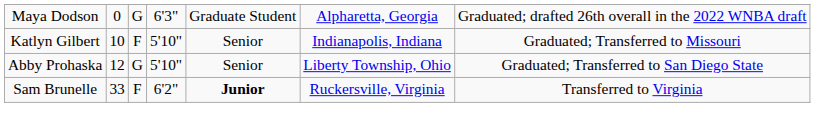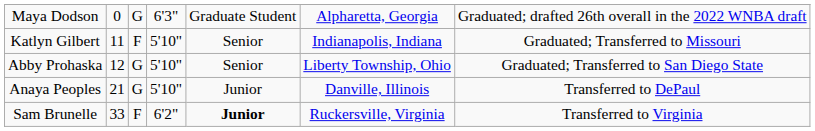Katlyn Gilbert | column 2: 10 -> 11
+ row: Anaya Peoples | 21 | G | 5'10" | Junior | Danville, Illinois | Transferred to DePaul
